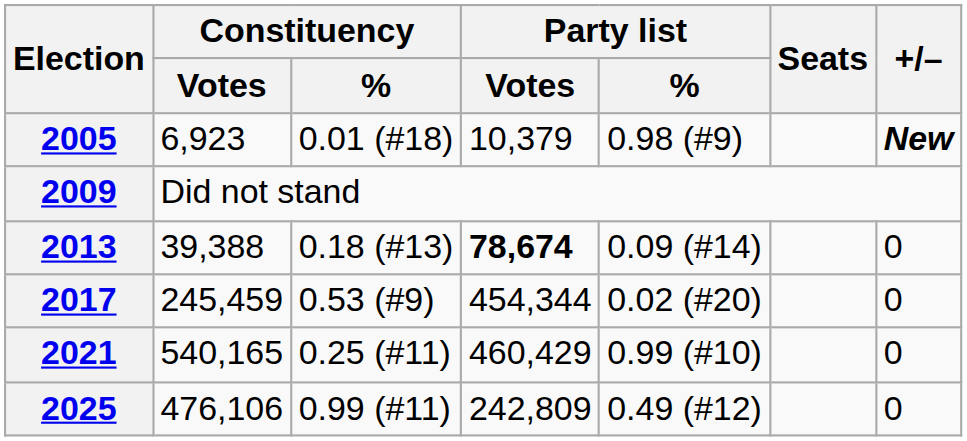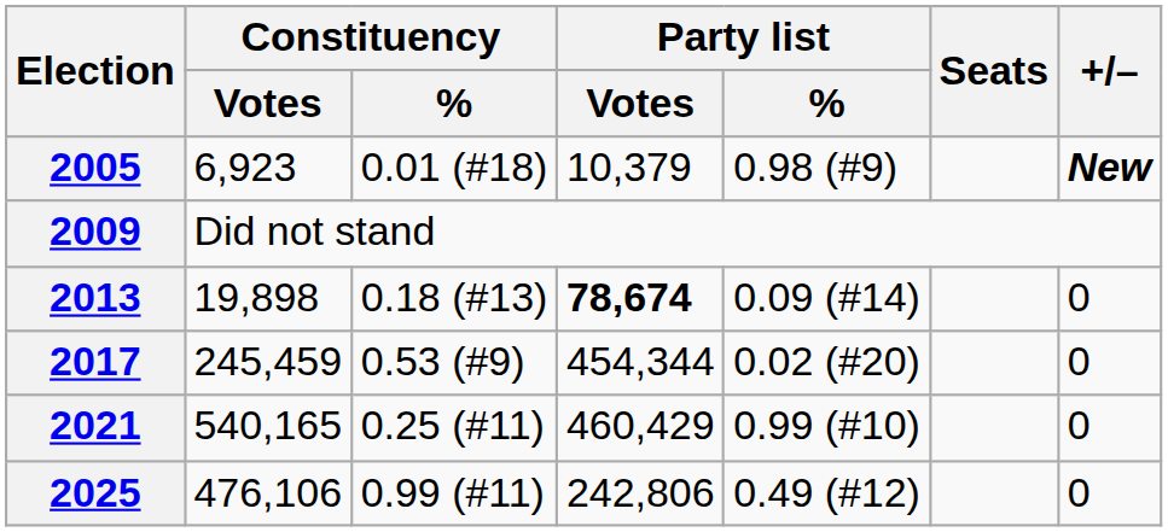2013 | Constituency / Votes: 39,388 -> 19,898
2025 | Party list / Votes: 242,809 -> 242,806
